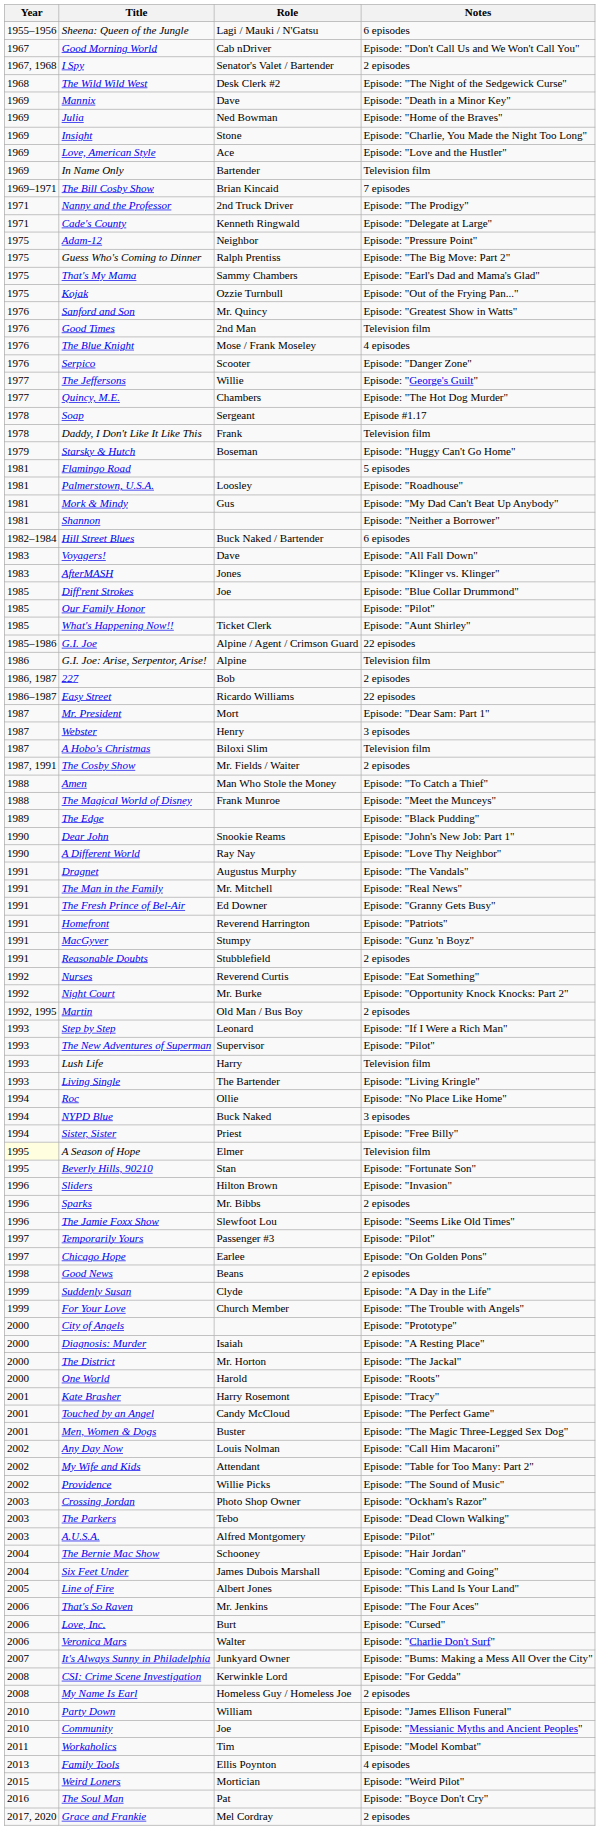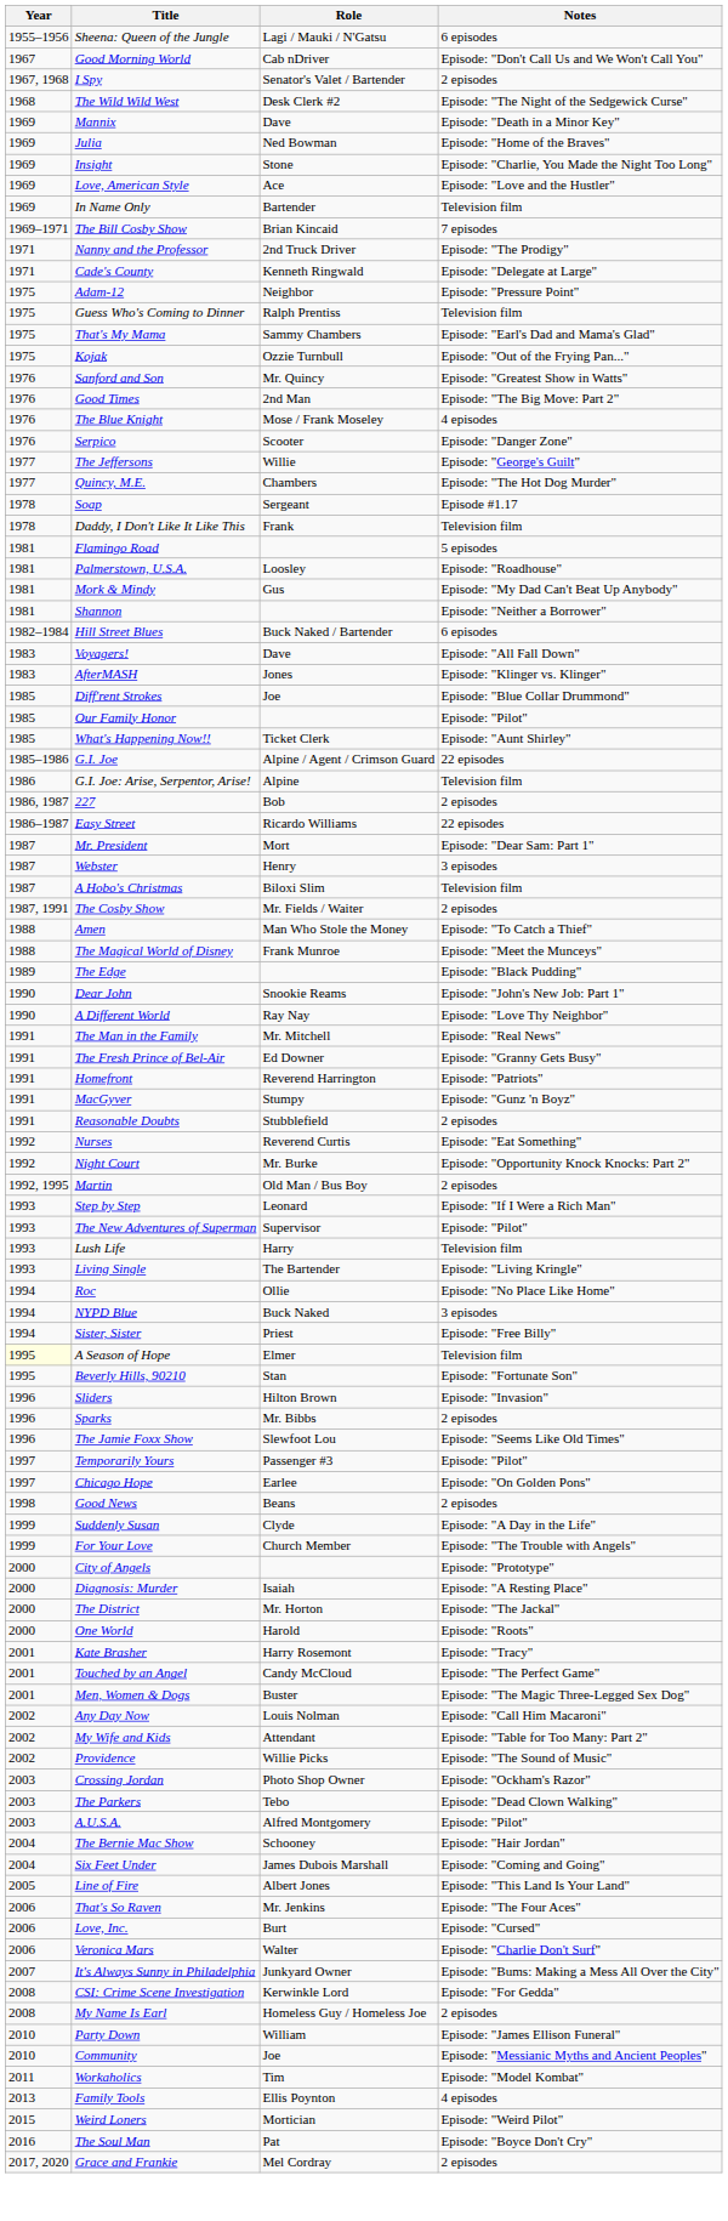Guess Who's Coming to Dinner | Notes: Episode: "The Big Move: Part 2" -> Television film
Good Times | Notes: Television film -> Episode: "The Big Move: Part 2"
- row: 1979 | Starsky & Hutch | Boseman | Episode: "Huggy Can't Go Home"
- row: 1991 | Dragnet | Augustus Murphy | Episode: "The Vandals"
